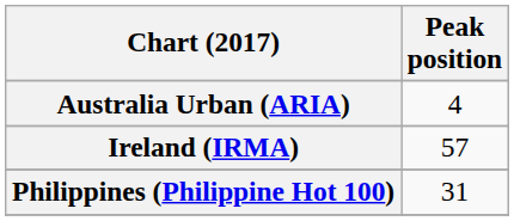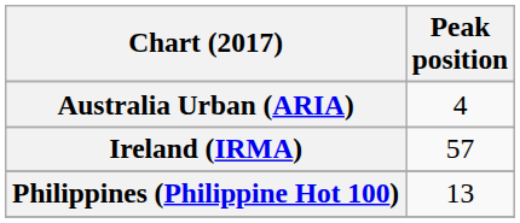Philippines (Philippine Hot 100) | Peak position: 31 -> 13
